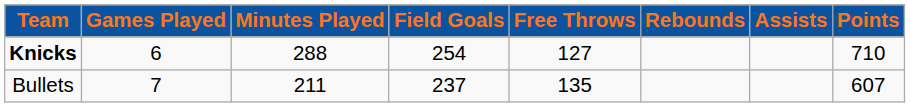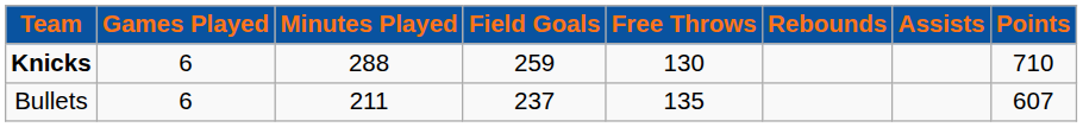Knicks | Field Goals: 254 -> 259
Knicks | Free Throws: 127 -> 130
Bullets | Games Played: 7 -> 6
